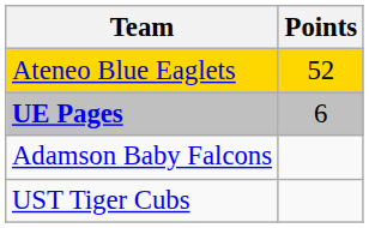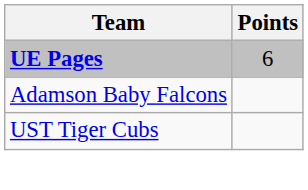- row: Ateneo Blue Eaglets | 52
